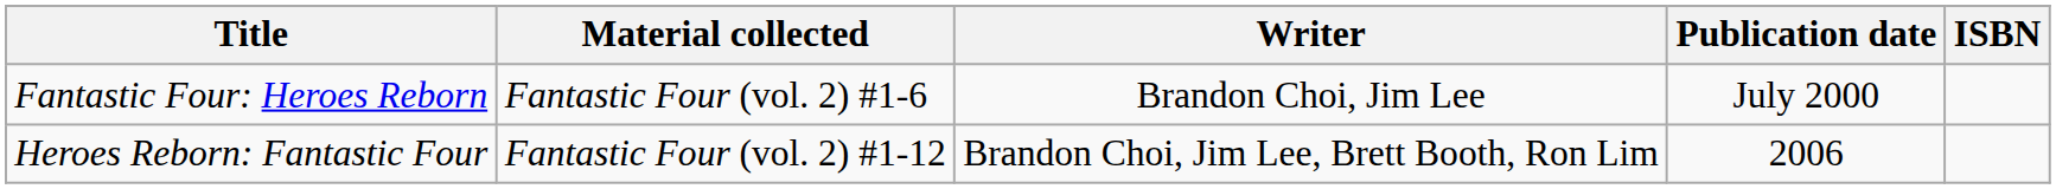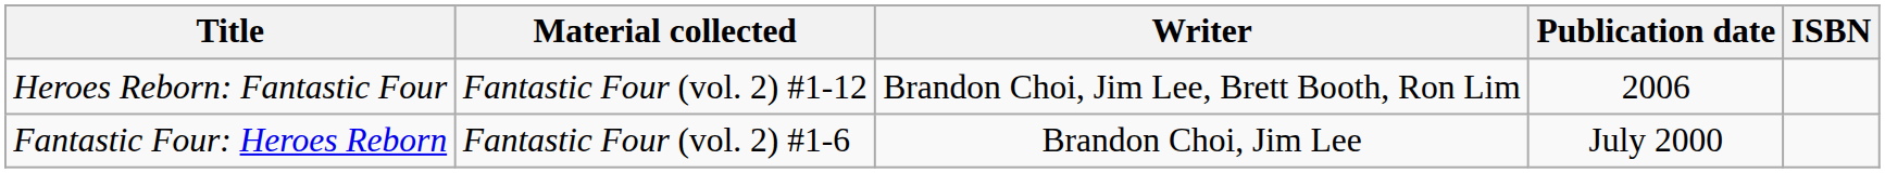rows swapped: Fantastic Four: Heroes Reborn <-> Heroes Reborn: Fantastic Four
